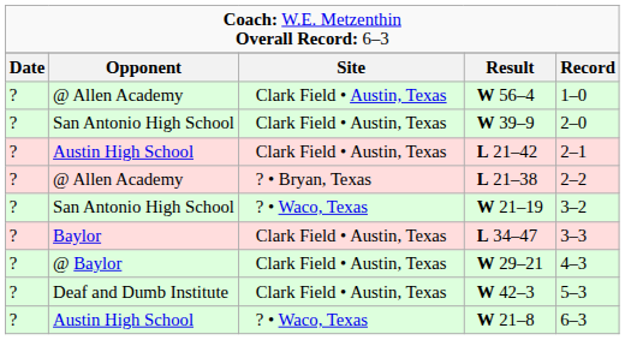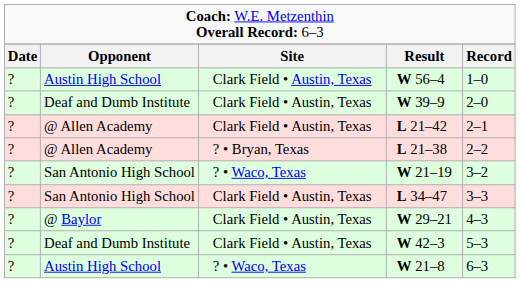W 56–4 | column 2: @ Allen Academy -> Austin High School
W 39–9 | column 2: San Antonio High School -> Deaf and Dumb Institute
L 21–42 | column 2: Austin High School -> @ Allen Academy
L 34–47 | column 2: Baylor -> San Antonio High School
